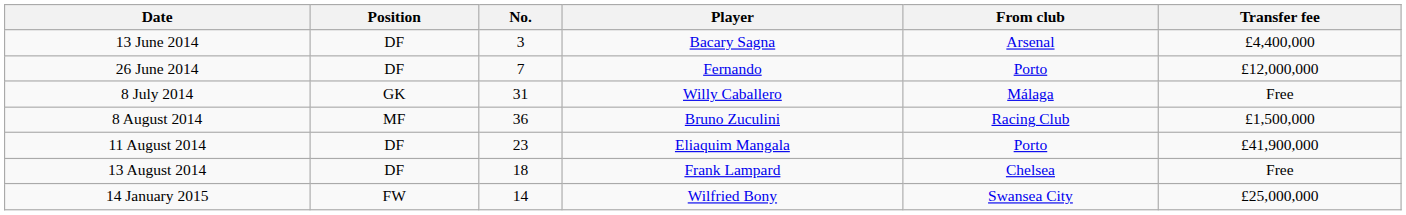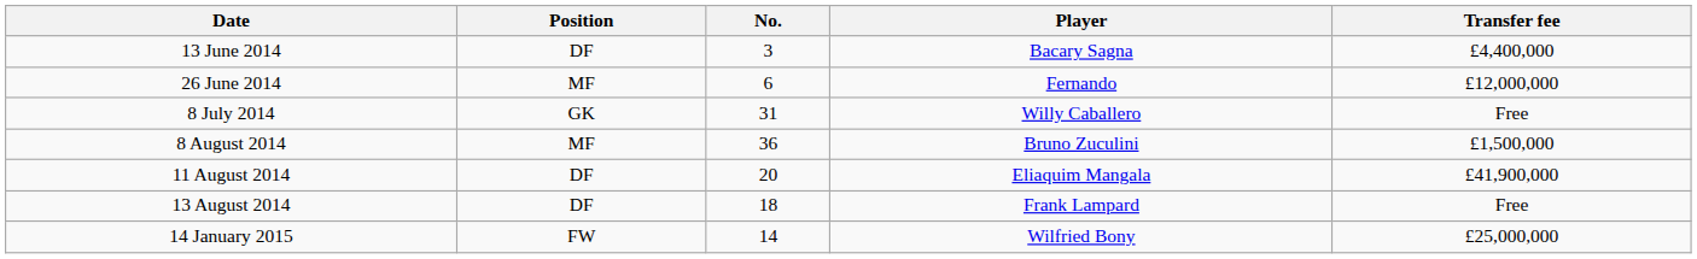- column: From club | Arsenal | Porto | Málaga | Racing Club | Porto | Chelsea | Swansea City
26 June 2014 | Position: DF -> MF
26 June 2014 | No.: 7 -> 6
11 August 2014 | No.: 23 -> 20
